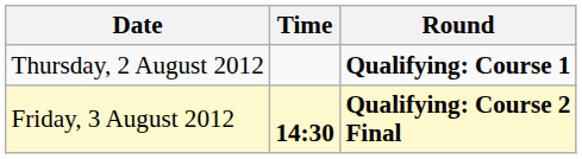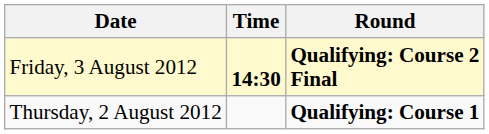rows swapped: Thursday, 2 August 2012 <-> Friday, 3 August 2012
